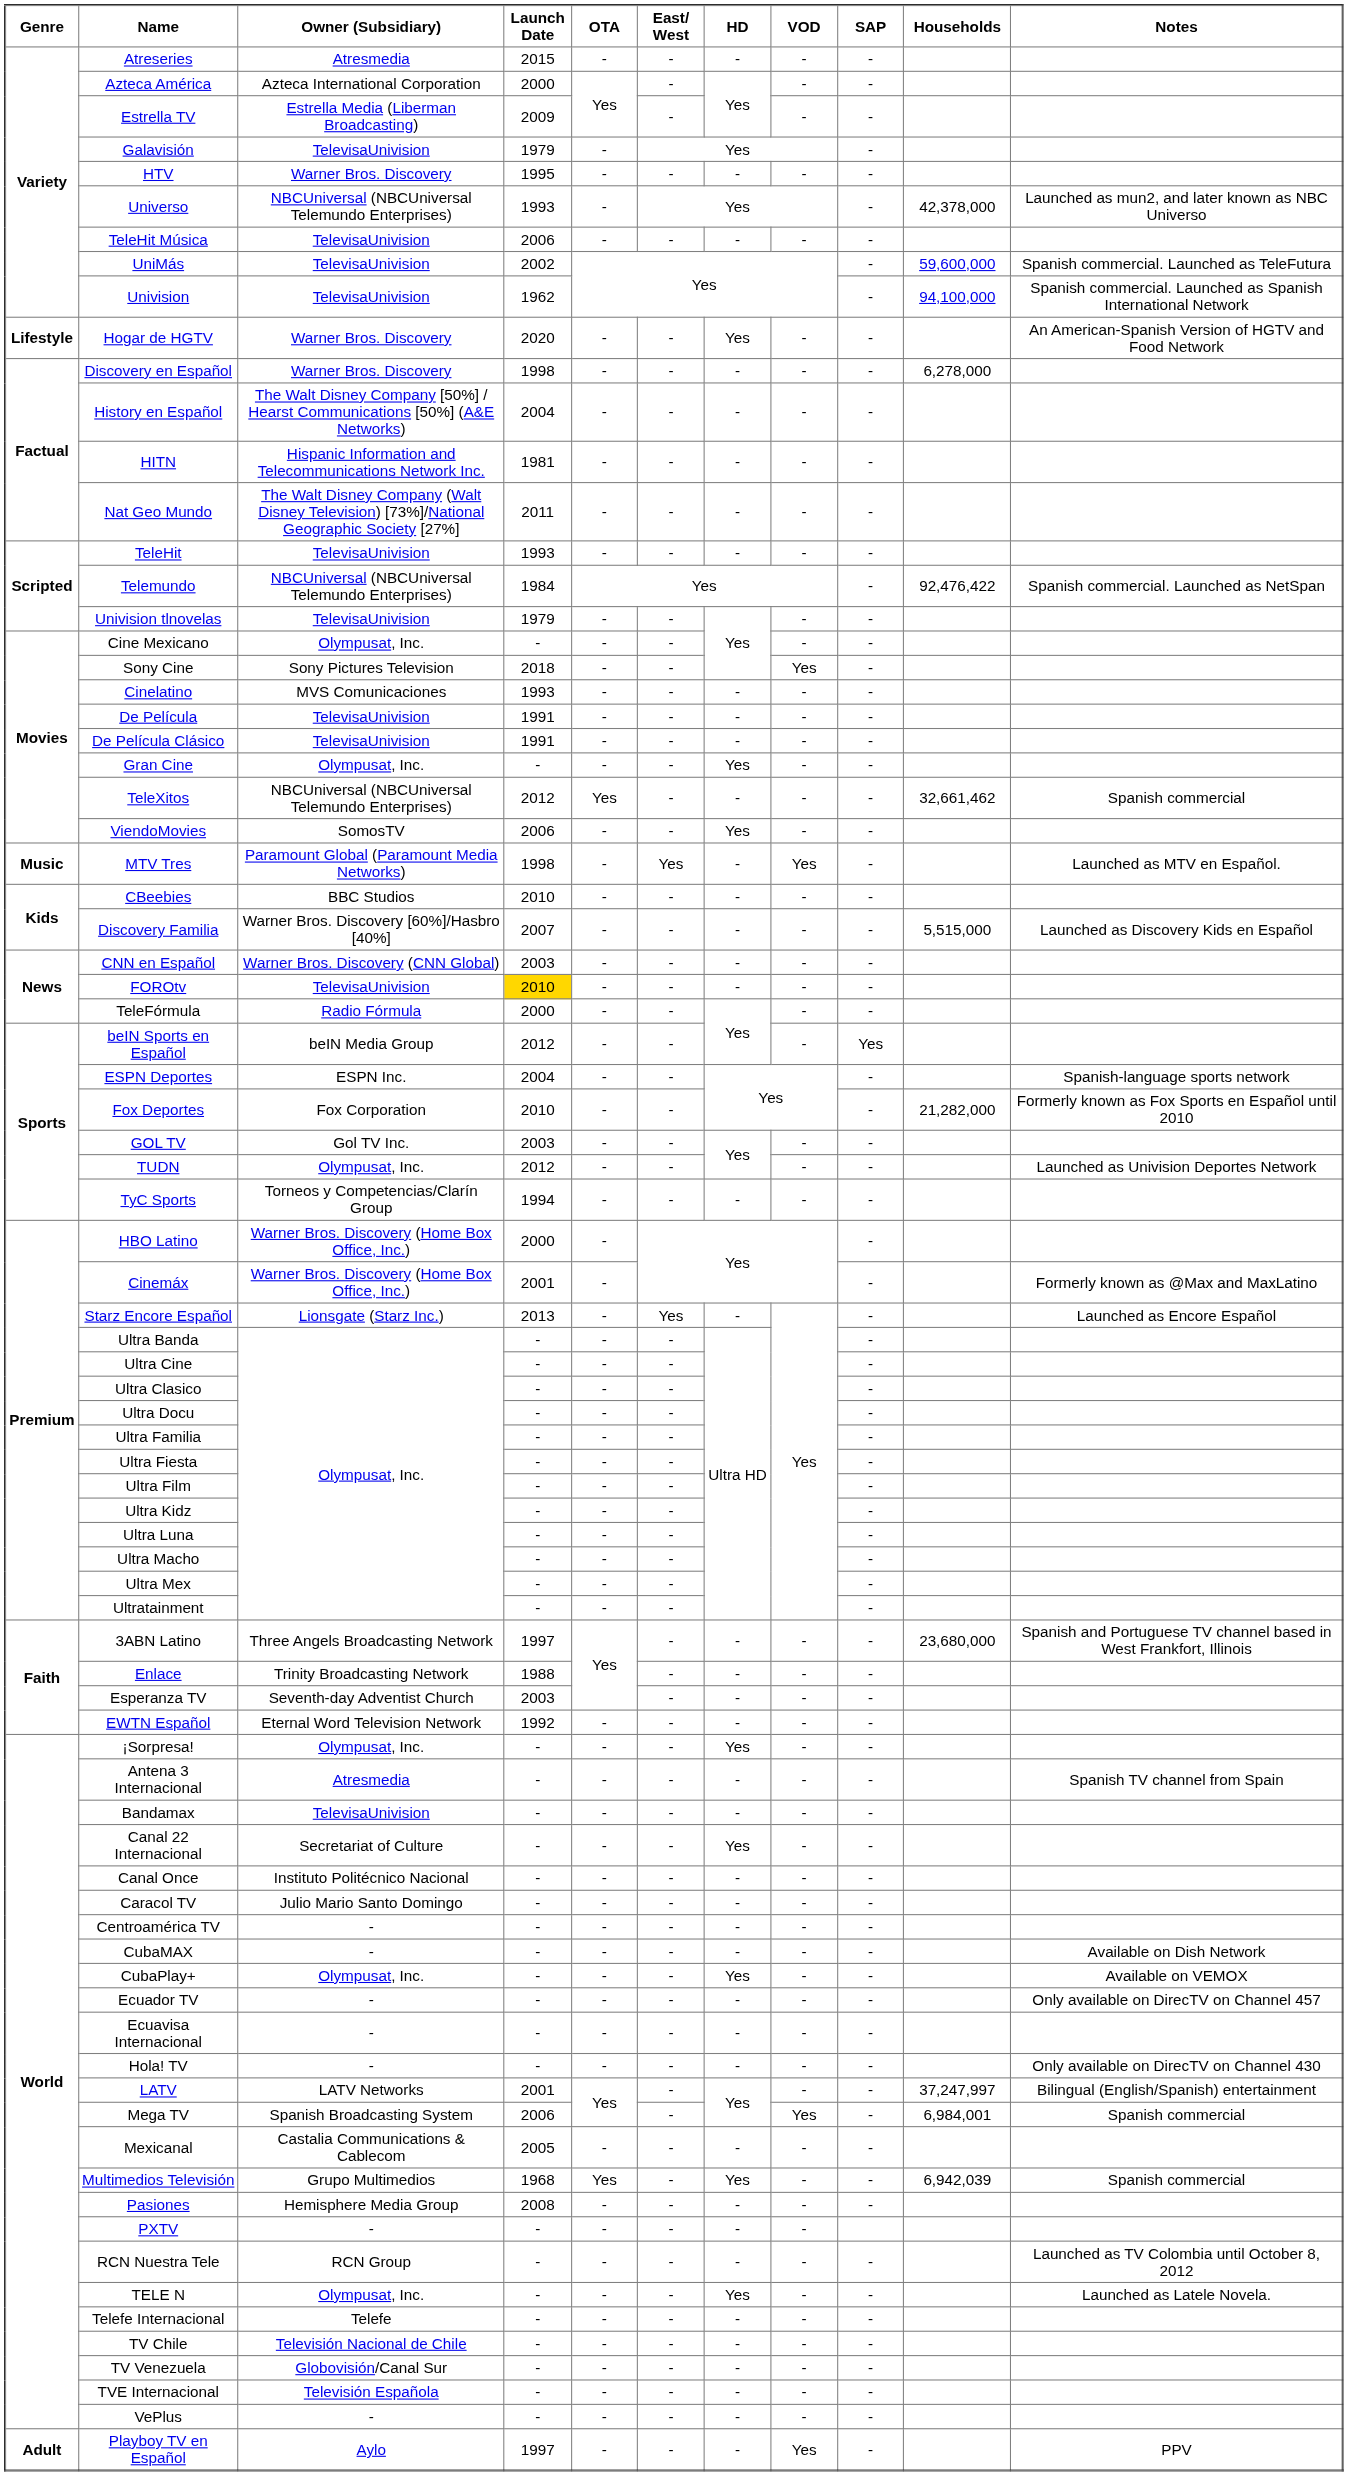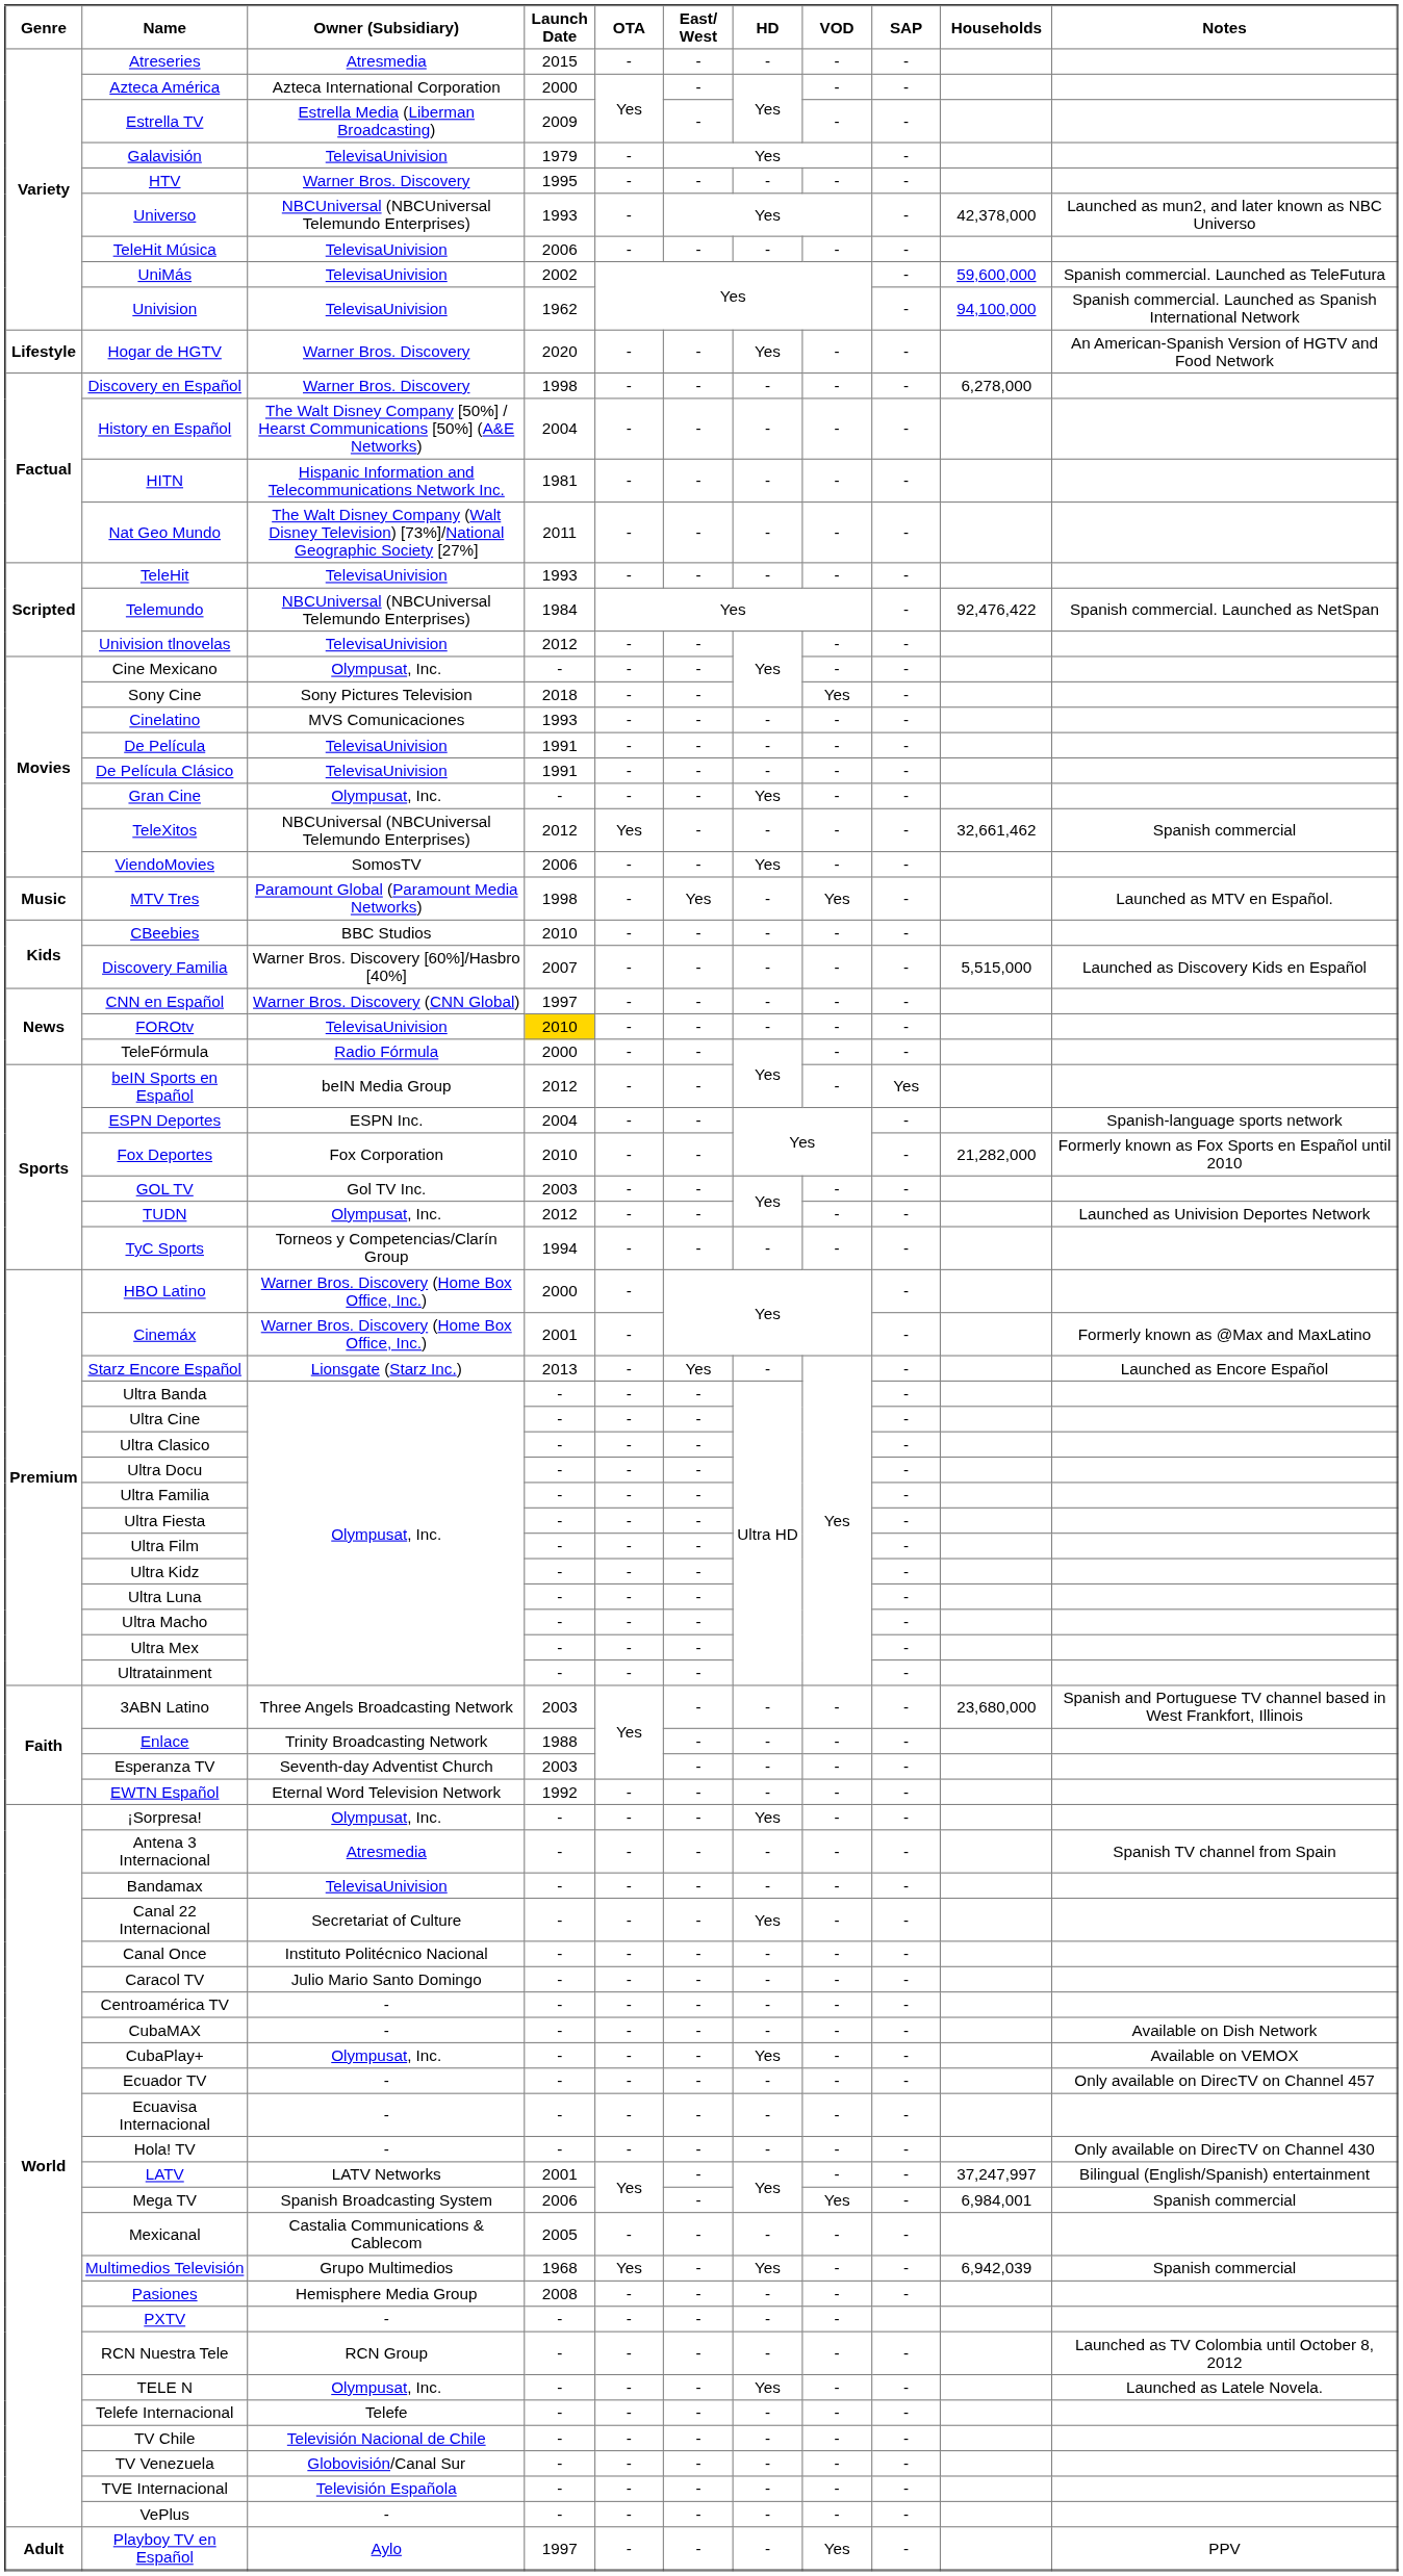Univision tlnovelas | Launch Date: 1979 -> 2012
CNN en Español | Launch Date: 2003 -> 1997
3ABN Latino | Launch Date: 1997 -> 2003
